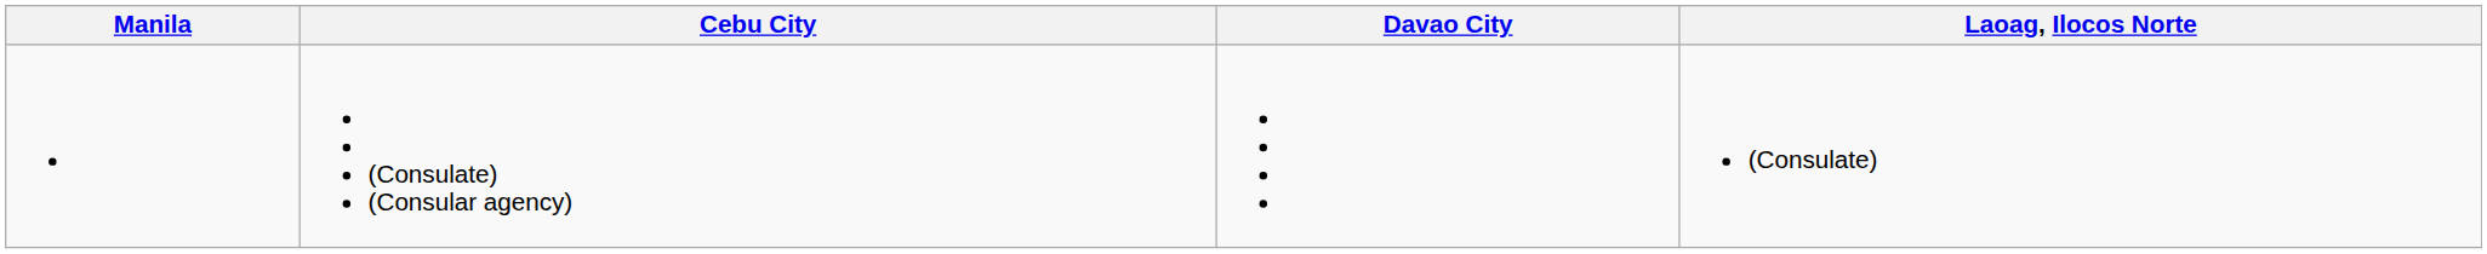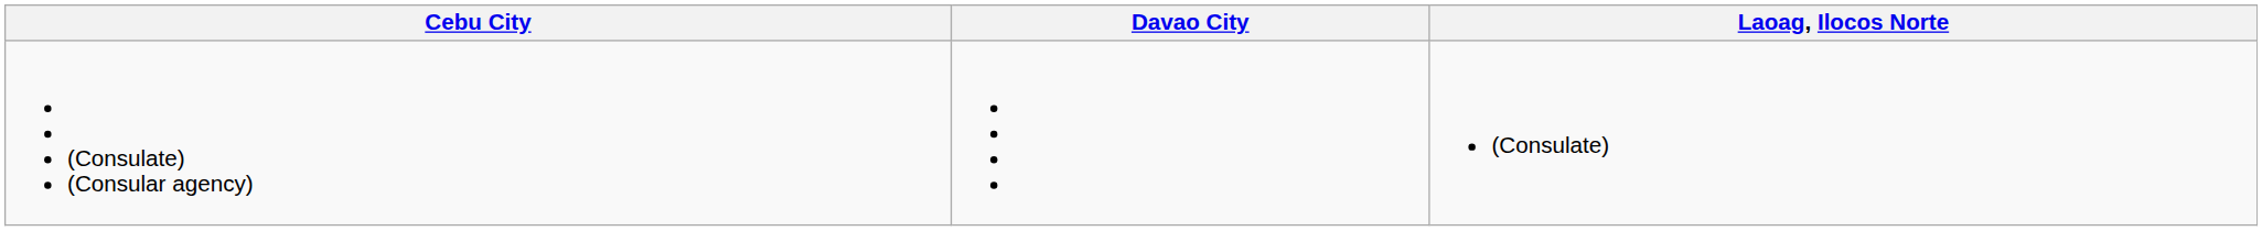- column: Manila
